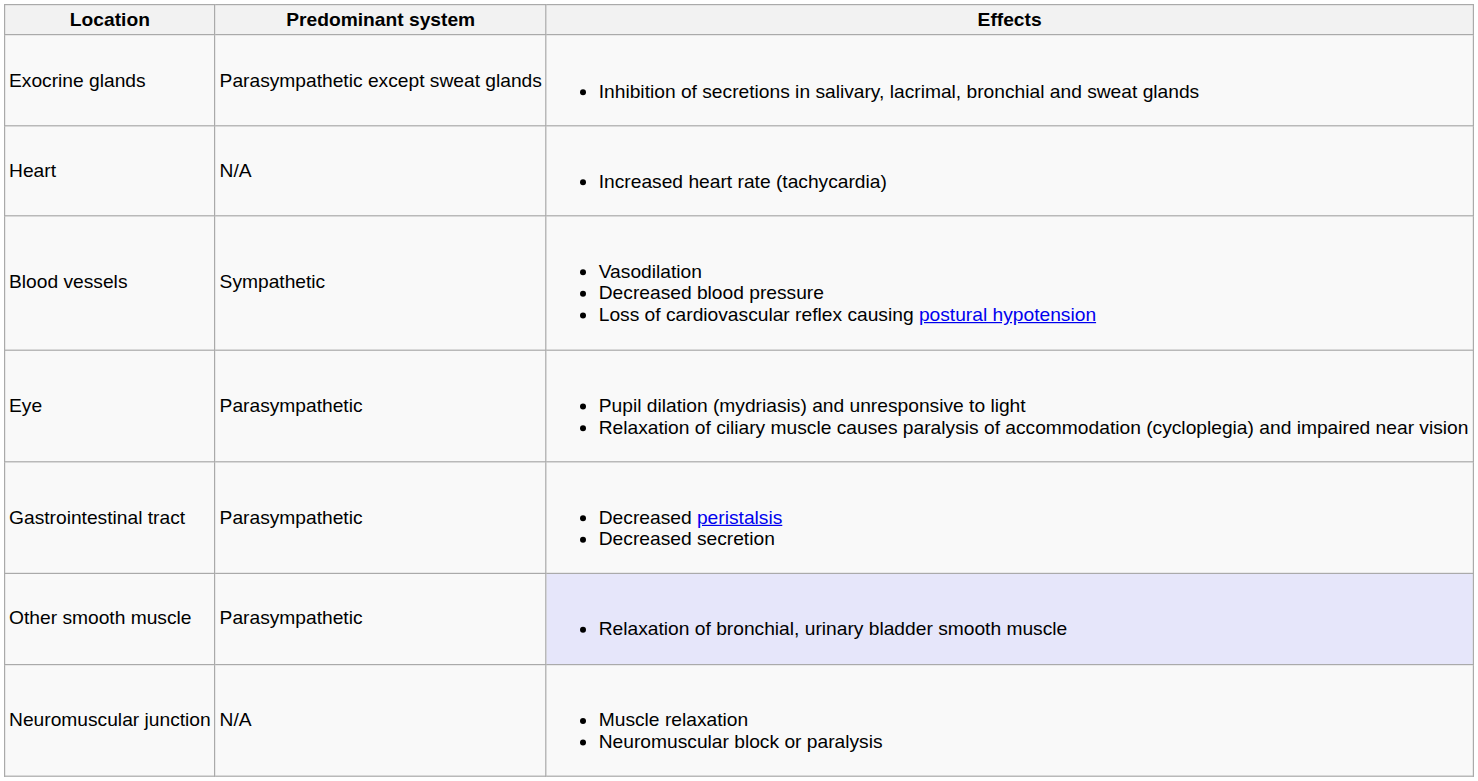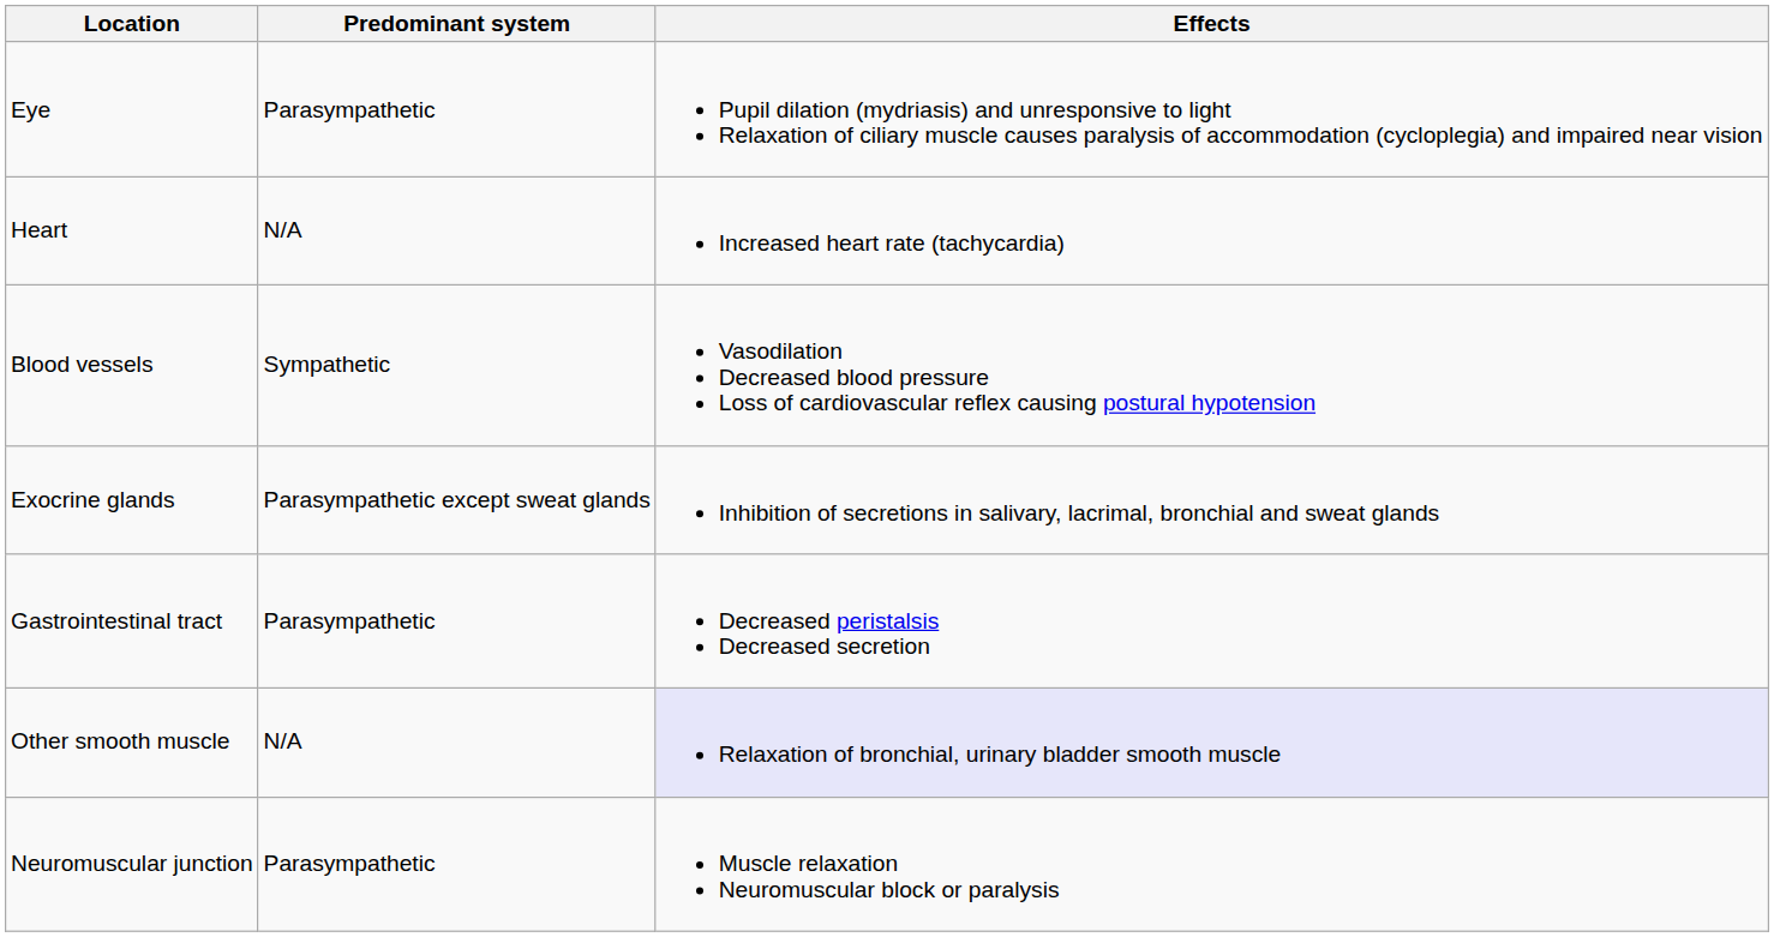rows swapped: Exocrine glands <-> Eye
Other smooth muscle | Predominant system: Parasympathetic -> N/A
Neuromuscular junction | Predominant system: N/A -> Parasympathetic
